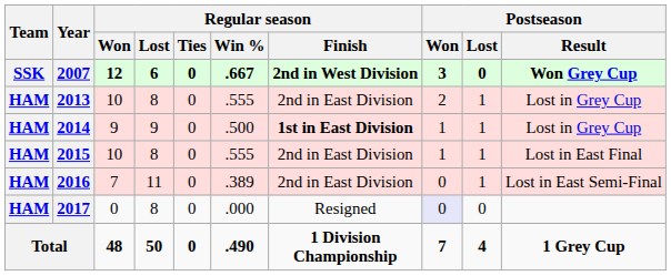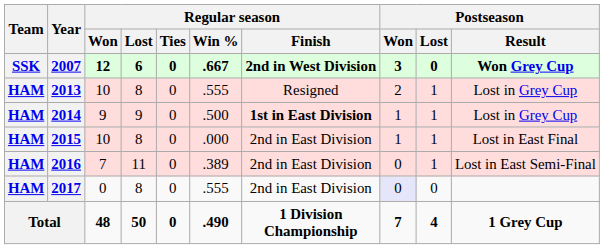2013 | Regular season / Finish: 2nd in East Division -> Resigned
2015 | Regular season / Win %: .555 -> .000
2017 | Regular season / Win %: .000 -> .555
2017 | Regular season / Finish: Resigned -> 2nd in East Division
